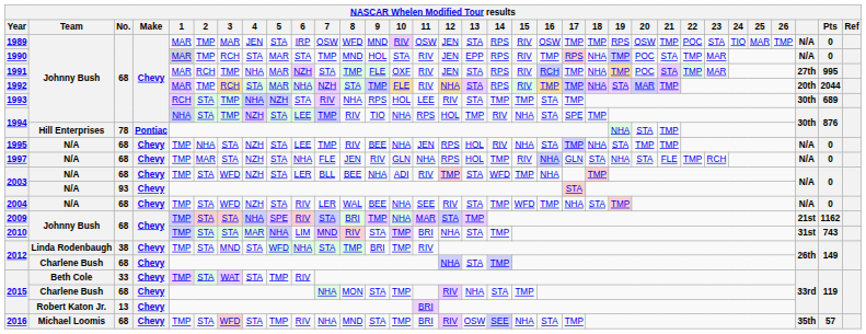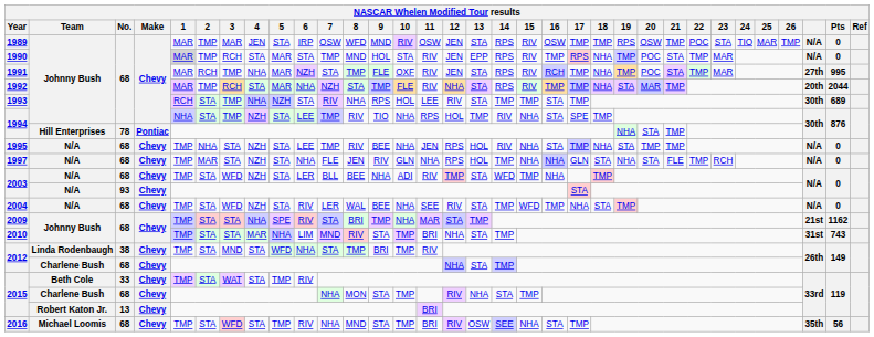1997 | 15: RIV -> NHA
2016 | Pts: 57 -> 56
